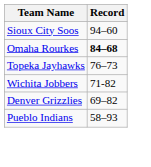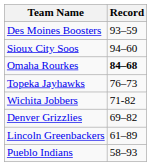+ row: Des Moines Boosters | 93–59
+ row: Lincoln Greenbackers | 61–89
